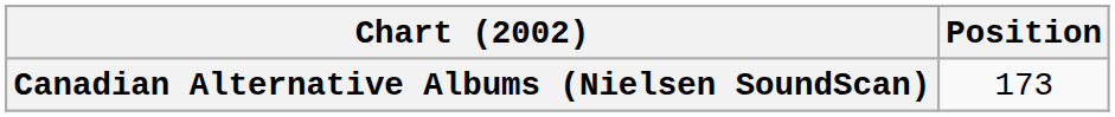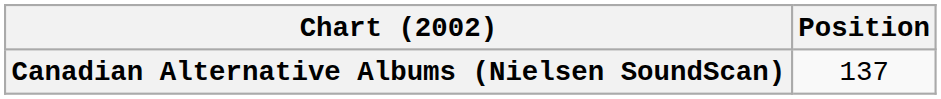Canadian Alternative Albums (Nielsen SoundScan) | Position: 173 -> 137
